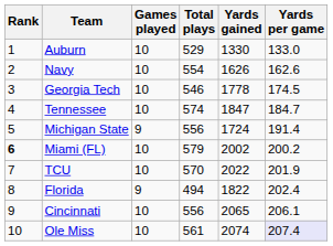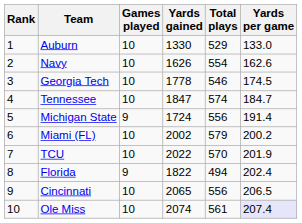columns swapped: Total plays <-> Yards gained
Miami (FL) | Rank: bold -> normal
Cincinnati | Yards per game: 206.1 -> 206.5
